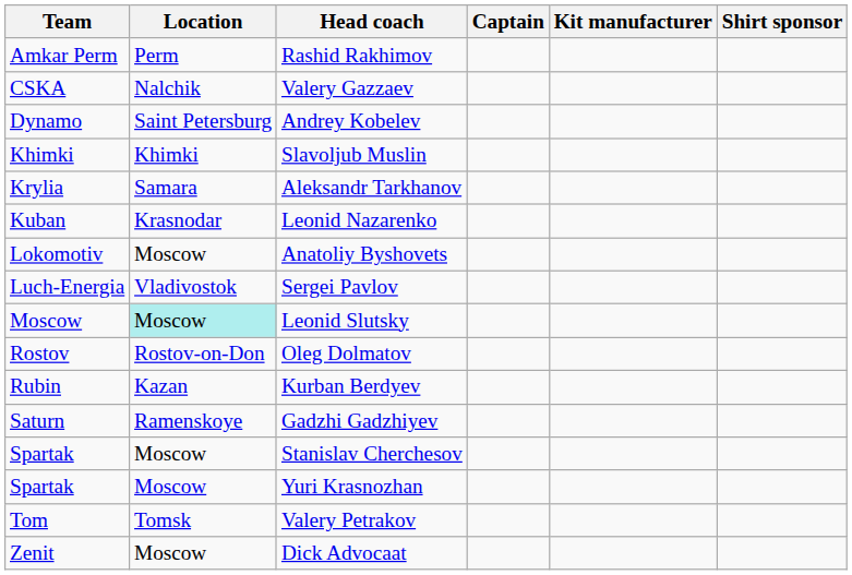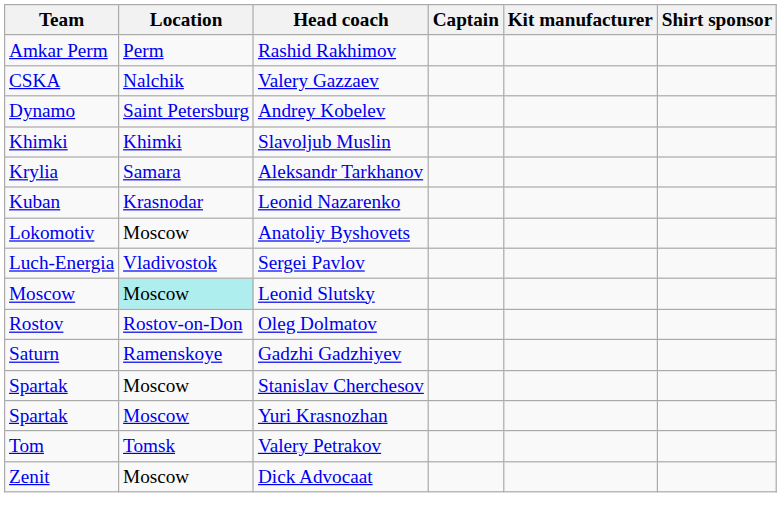- row: Rubin | Kazan | Kurban Berdyev
